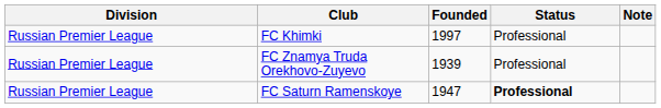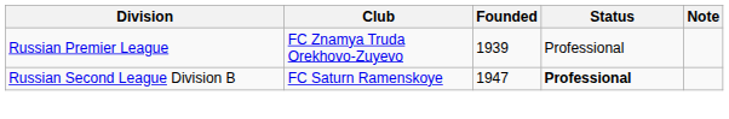- row: Russian Premier League | FC Khimki | 1997 | Professional
FC Saturn Ramenskoye | Division: Russian Premier League -> Russian Second League Division B
